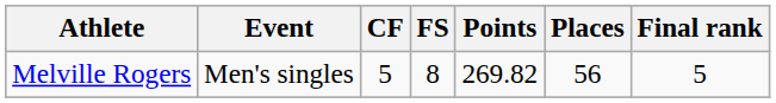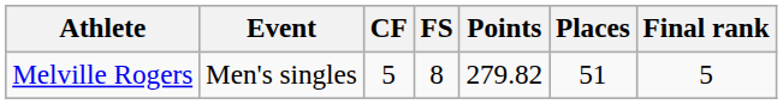Melville Rogers | Points: 269.82 -> 279.82
Melville Rogers | Places: 56 -> 51
